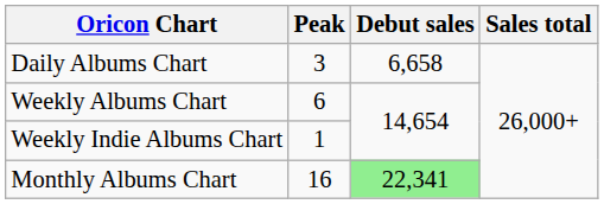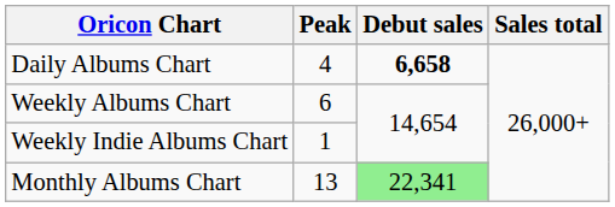Daily Albums Chart | Peak: 3 -> 4
Daily Albums Chart | Debut sales: normal -> bold
Monthly Albums Chart | Peak: 16 -> 13
